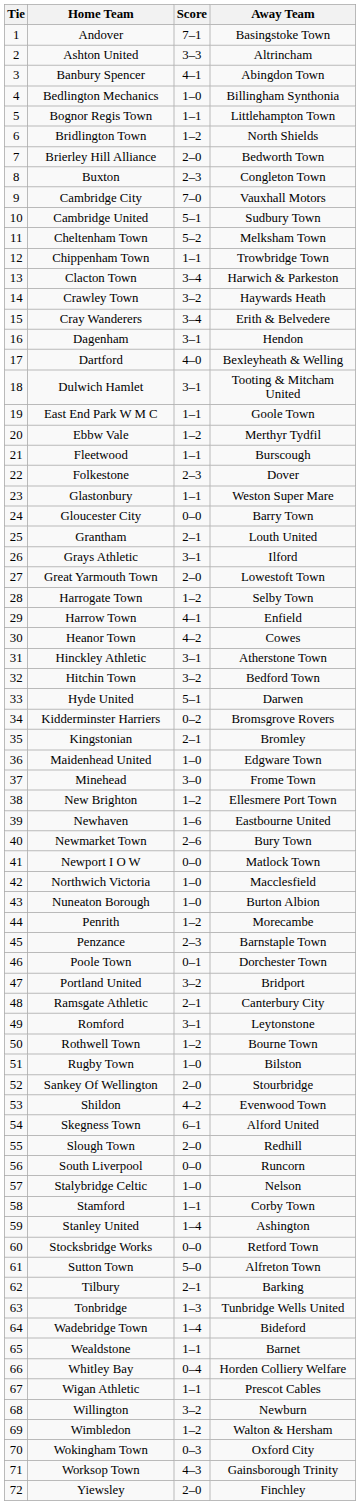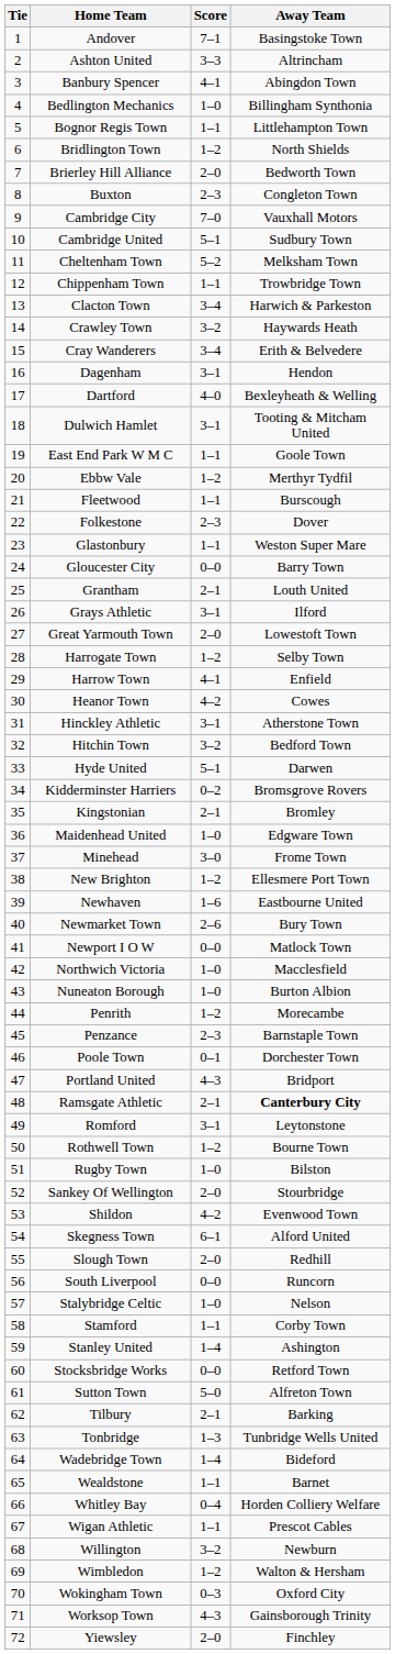Portland United | Score: 3–2 -> 4–3
Ramsgate Athletic | Away Team: normal -> bold
